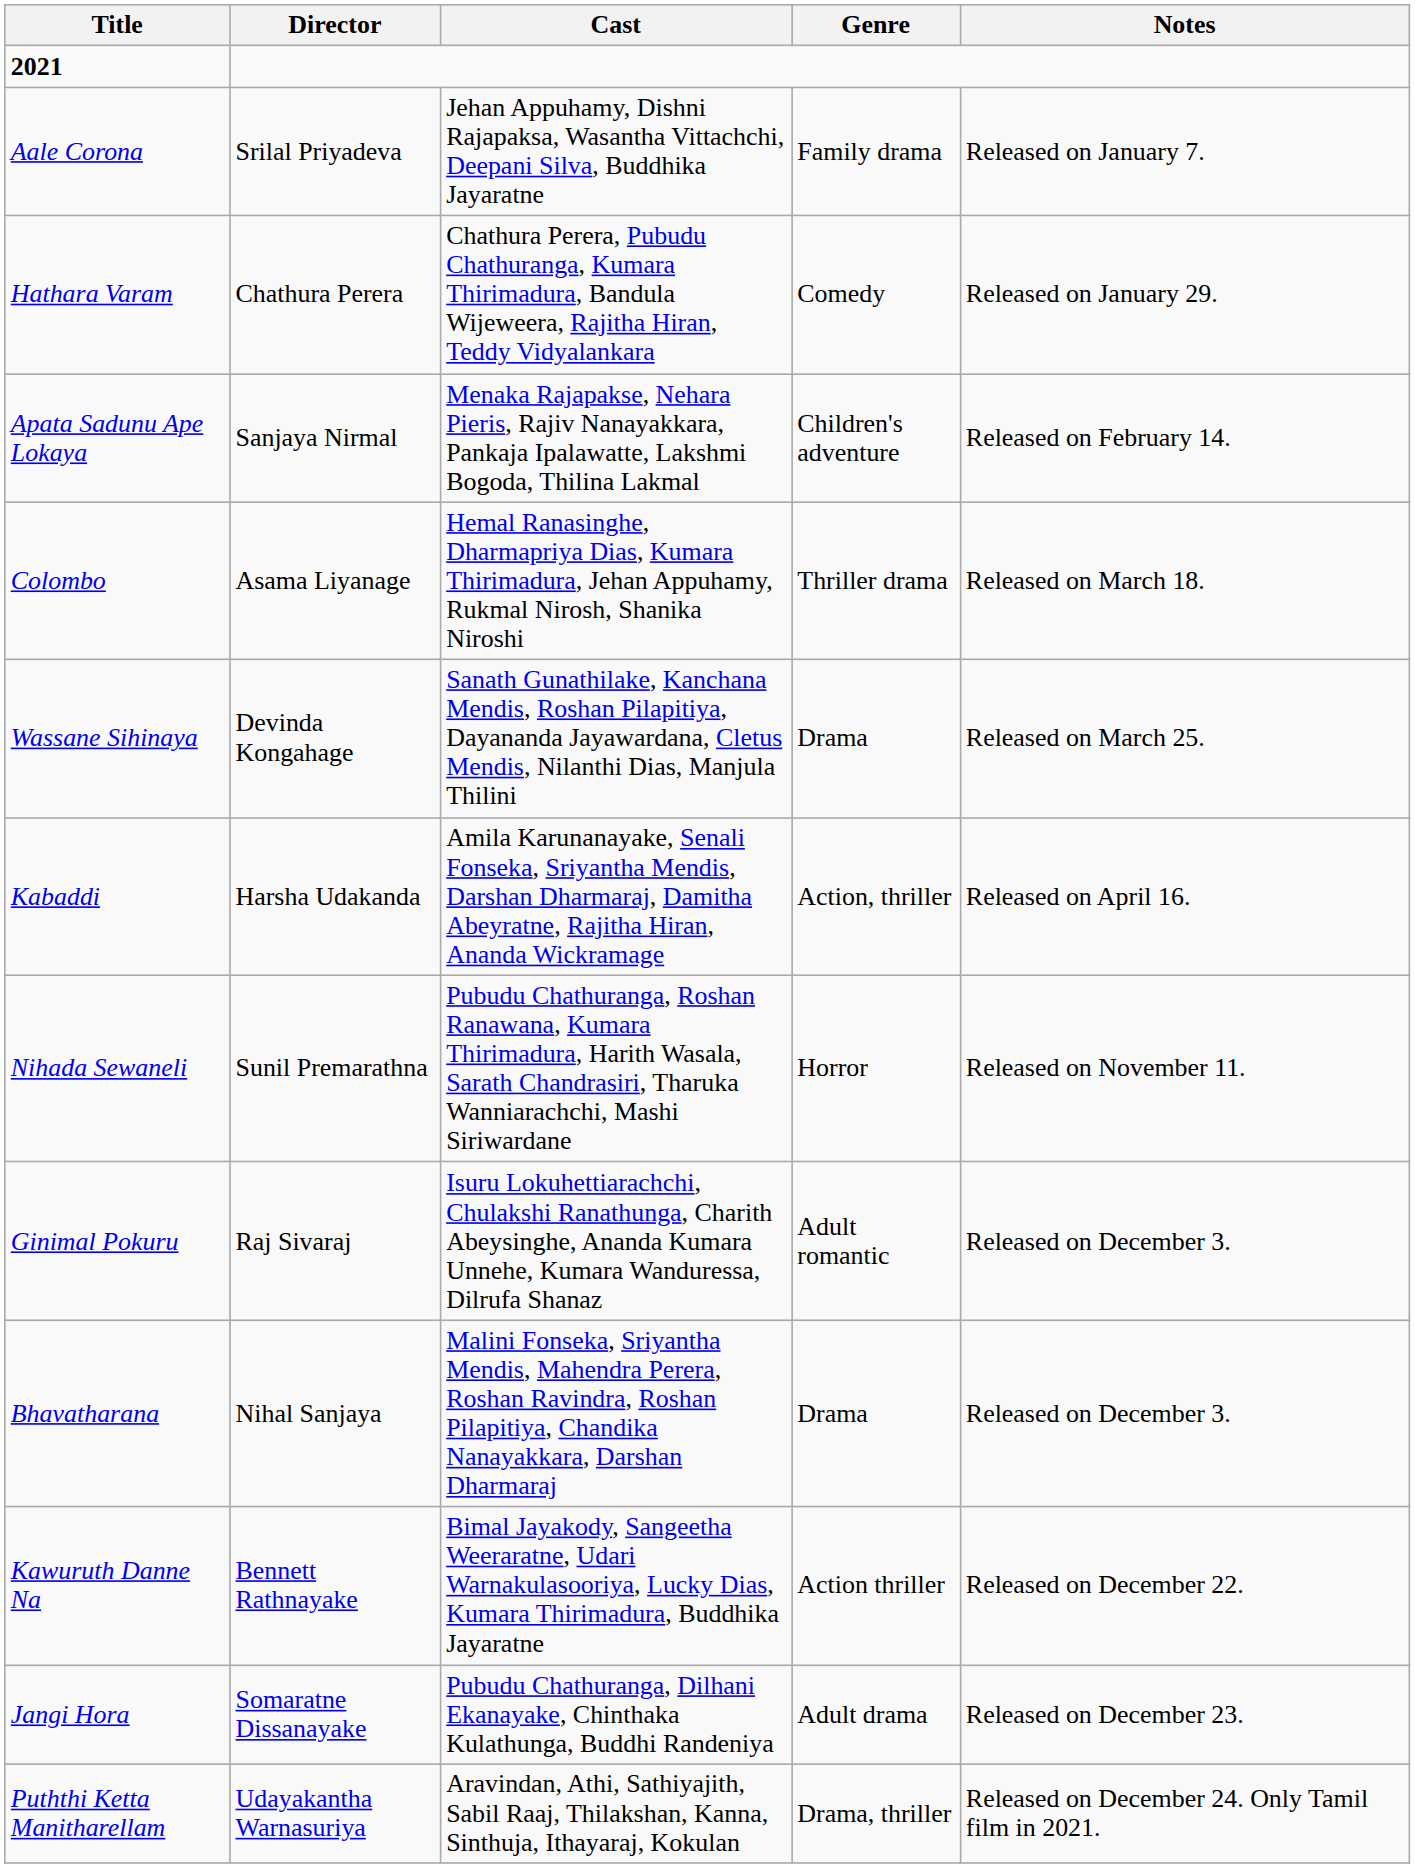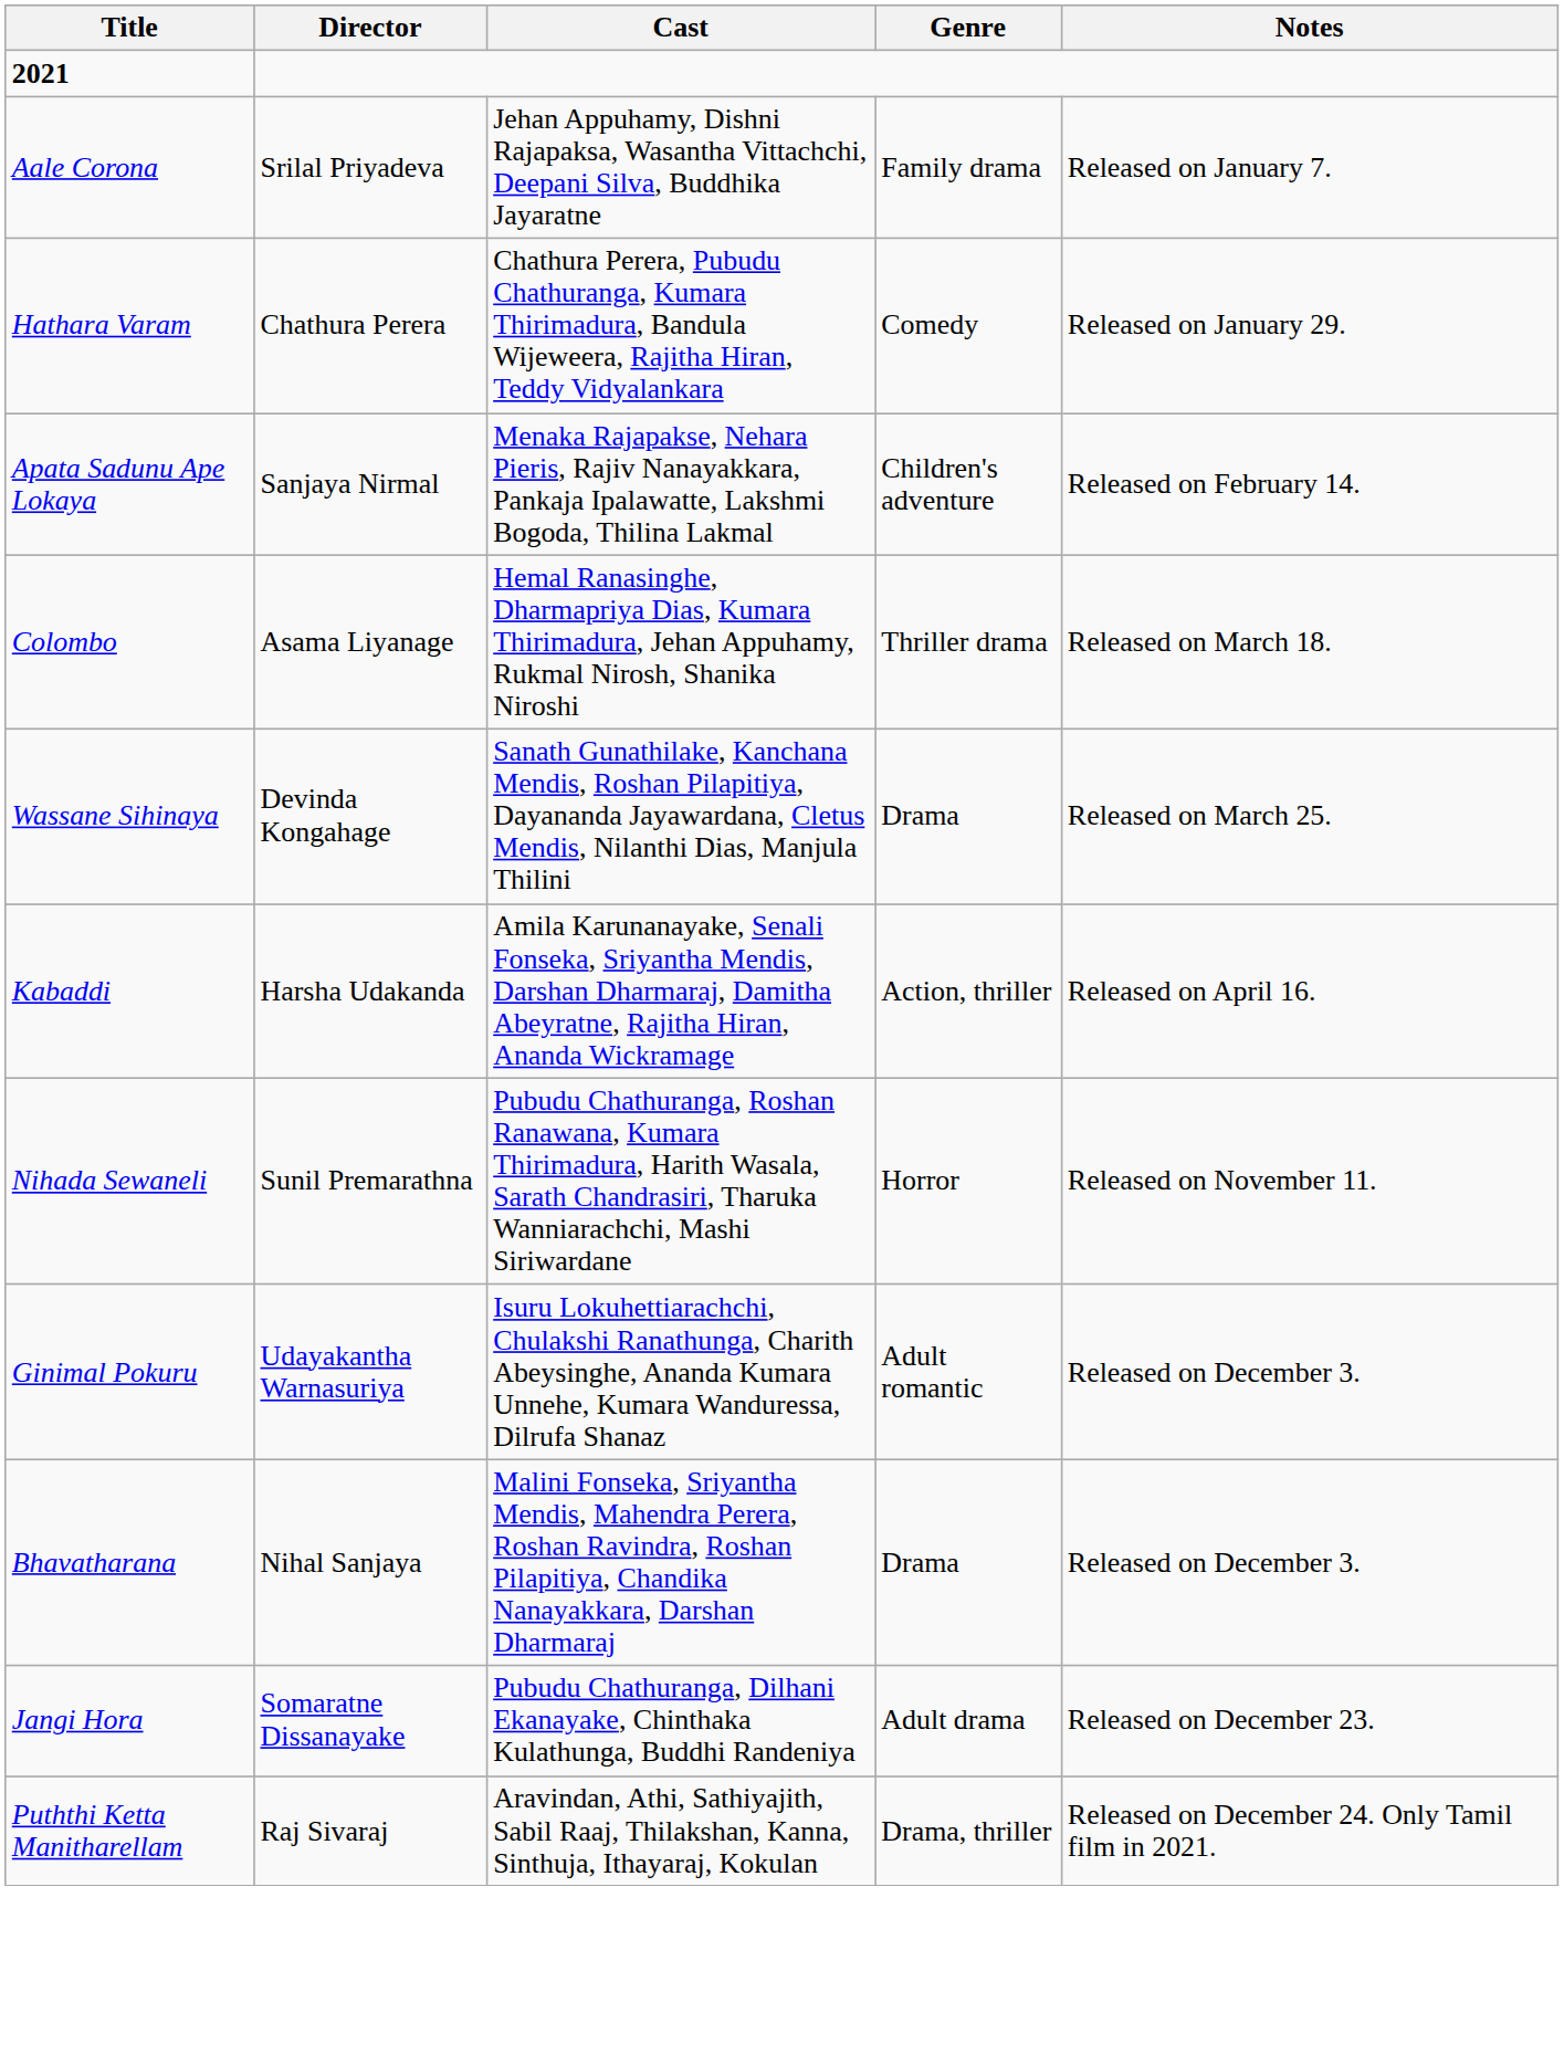Ginimal Pokuru | Director: Raj Sivaraj -> Udayakantha Warnasuriya
- row: Kawuruth Danne Na | Bennett Rathnayake | Bimal Jayakody, Sangeetha Weeraratne, Udari Warnakulasooriya, Lucky Dias, Kumara Thirimadura, Buddhika Jayaratne | Action thriller | Released on December 22.
Puththi Ketta Manitharellam | Director: Udayakantha Warnasuriya -> Raj Sivaraj
